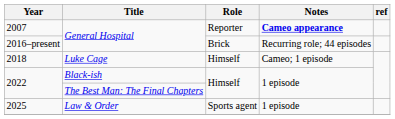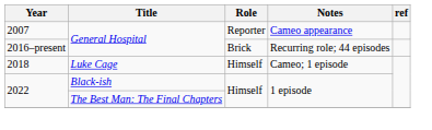2007 | Notes: bold -> normal
- row: 2025 | Law & Order | Sports agent | 1 episode
